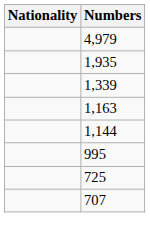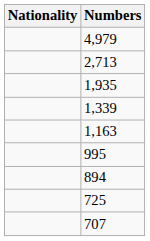+ row: 2,713
- row: 1,144
+ row: 894
